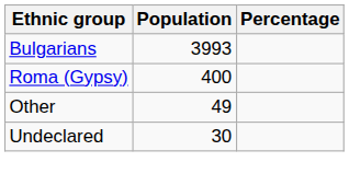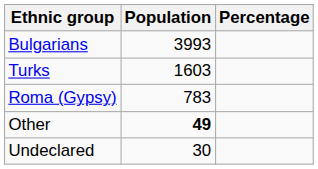+ row: Turks | 1603
Roma (Gypsy) | Population: 400 -> 783
Other | Population: normal -> bold
